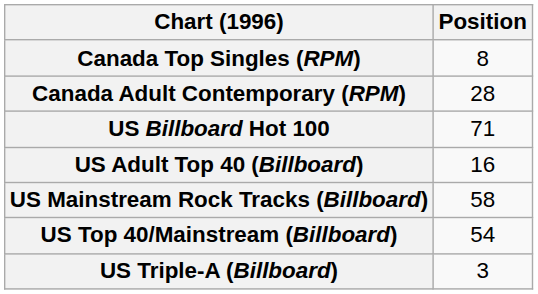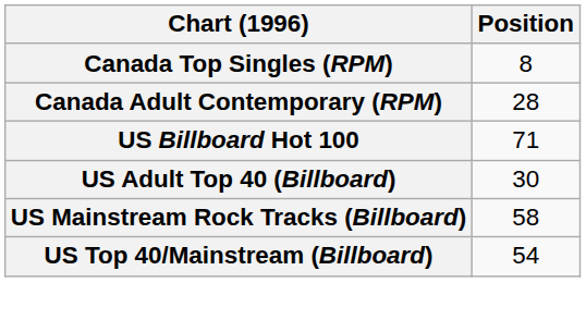US Adult Top 40 (Billboard) | Position: 16 -> 30
- row: US Triple-A (Billboard) | 3
